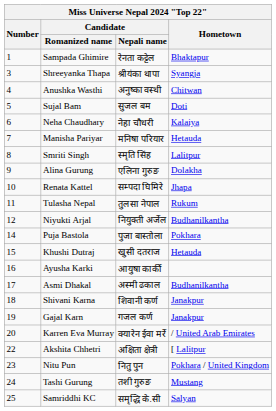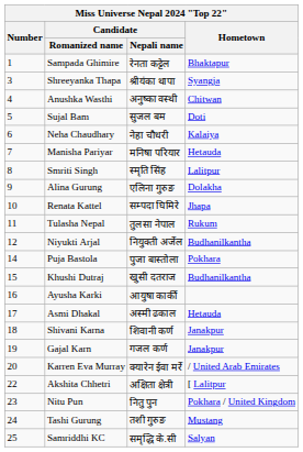Khushi Dutraj | Hometown: Hetauda -> Budhanilkantha
Asmi Dhakal | Hometown: Budhanilkantha -> Hetauda
